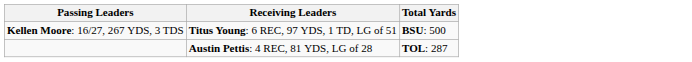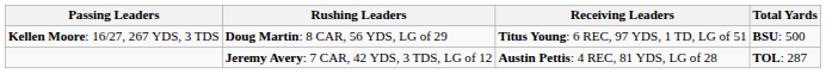+ column: Rushing Leaders | Doug Martin: 8 CAR, 56 YDS, LG of 29 | Jeremy Avery: 7 CAR, 42 YDS, 3 TDS, LG of 12
